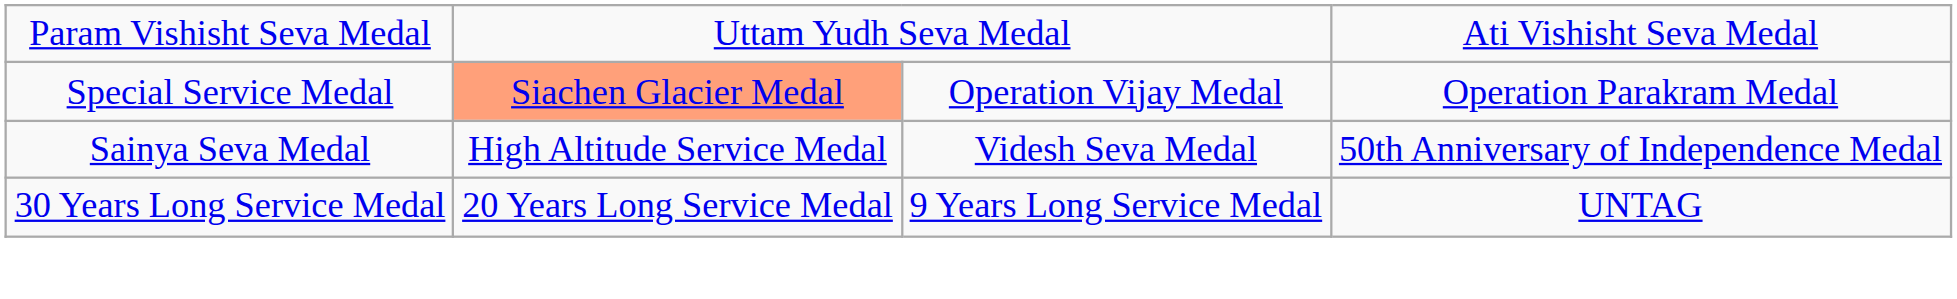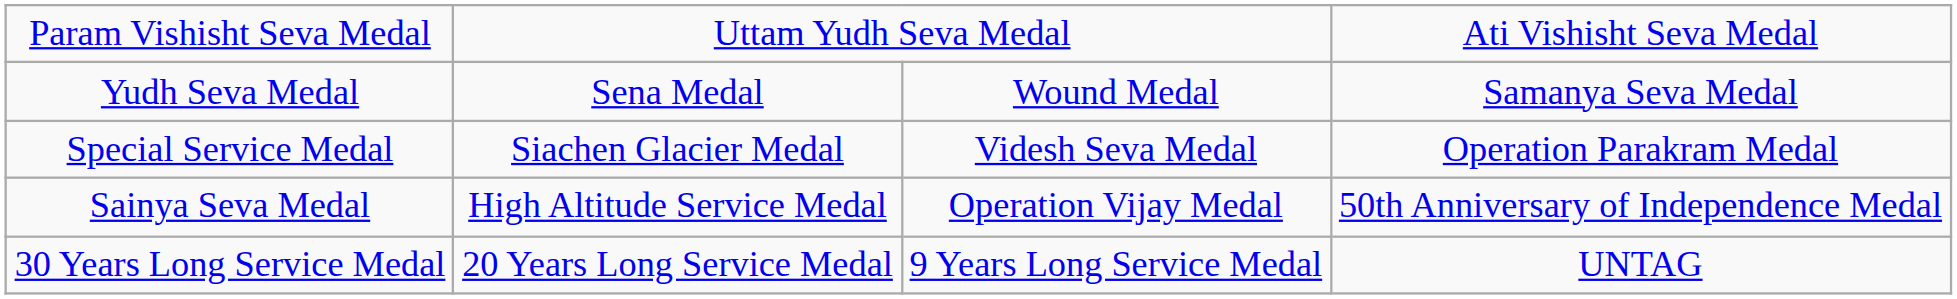+ row: Yudh Seva Medal | Sena Medal | Wound Medal | Samanya Seva Medal
Special Service Medal | column 2: lightsalmon background -> no background
Special Service Medal | column 3: Operation Vijay Medal -> Videsh Seva Medal
Sainya Seva Medal | column 3: Videsh Seva Medal -> Operation Vijay Medal
